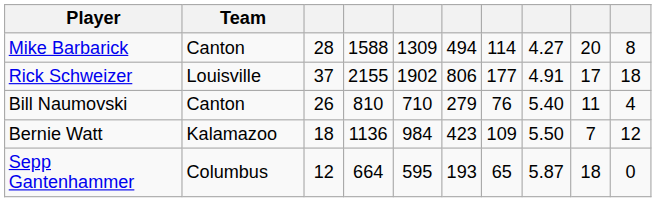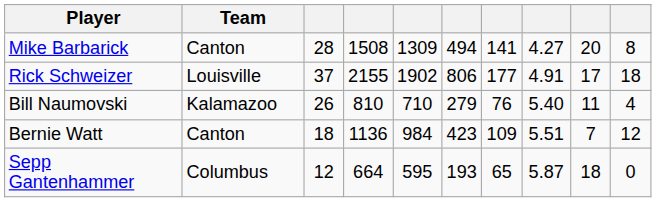Mike Barbarick | column 4: 1588 -> 1508
Mike Barbarick | column 7: 114 -> 141
Bill Naumovski | Team: Canton -> Kalamazoo
Bernie Watt | Team: Kalamazoo -> Canton
Bernie Watt | column 8: 5.50 -> 5.51
